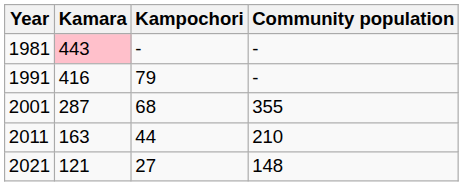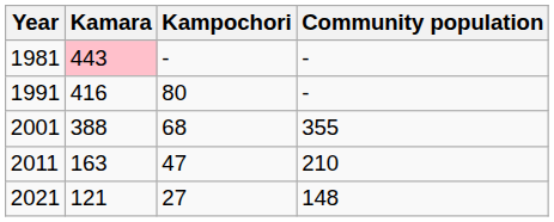1991 | Kampochori: 79 -> 80
2001 | Kamara: 287 -> 388
2011 | Kampochori: 44 -> 47
